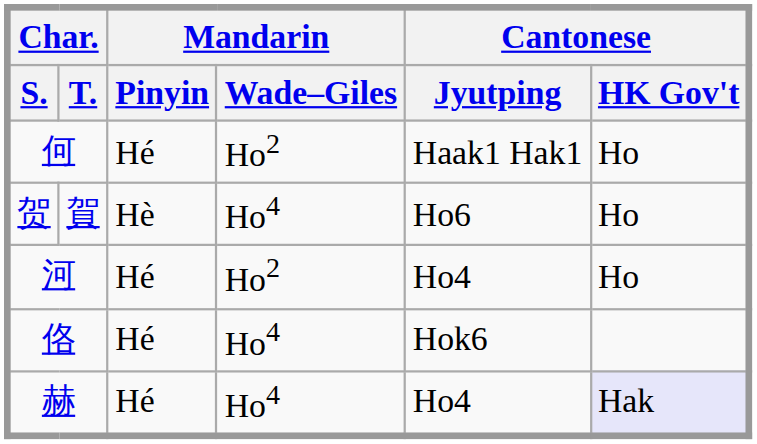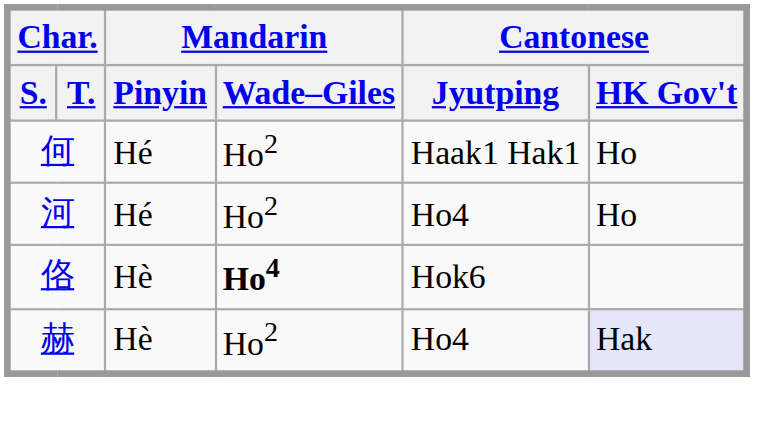- row: 贺 | 賀 | Hè | Ho4 | Ho6 | Ho
佫 | Mandarin / Pinyin: Hé -> Hè
佫 | Mandarin / Wade–Giles: normal -> bold
赫 | Mandarin / Pinyin: Hé -> Hè
赫 | Mandarin / Wade–Giles: Ho4 -> Ho2
